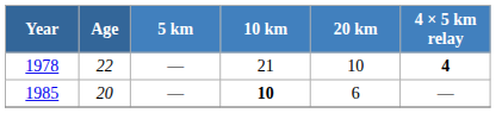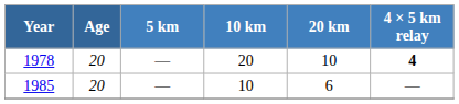1978 | Age: 22 -> 20
1978 | 10 km: 21 -> 20
1985 | 10 km: bold -> normal
